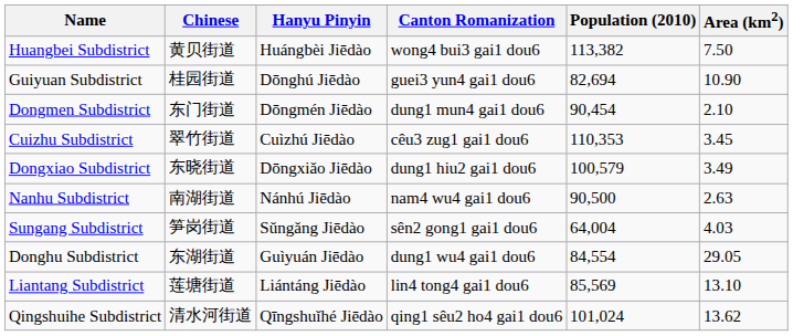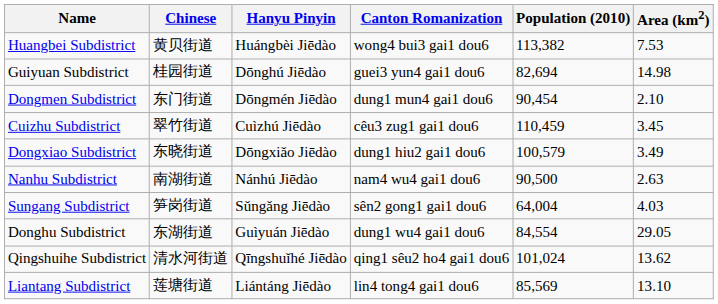Huangbei Subdistrict | Area (km2): 7.50 -> 7.53
Guiyuan Subdistrict | Area (km2): 10.90 -> 14.98
Cuizhu Subdistrict | Population (2010): 110,353 -> 110,459
rows swapped: Liantang Subdistrict <-> Qingshuihe Subdistrict
